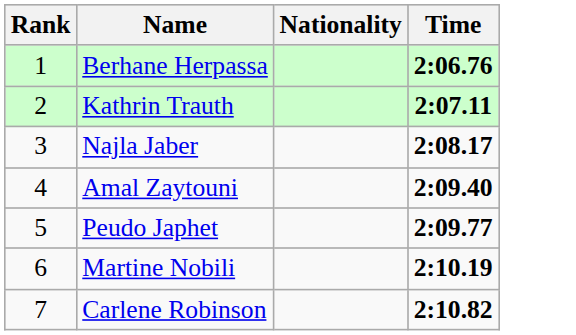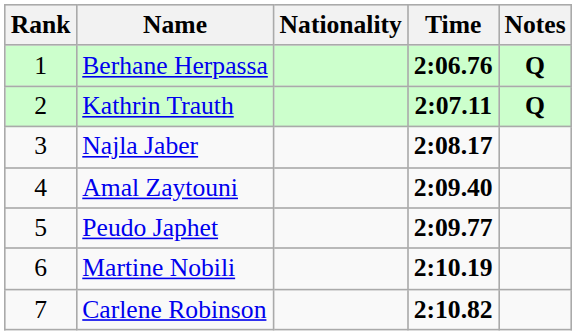+ column: Notes | Q | Q
